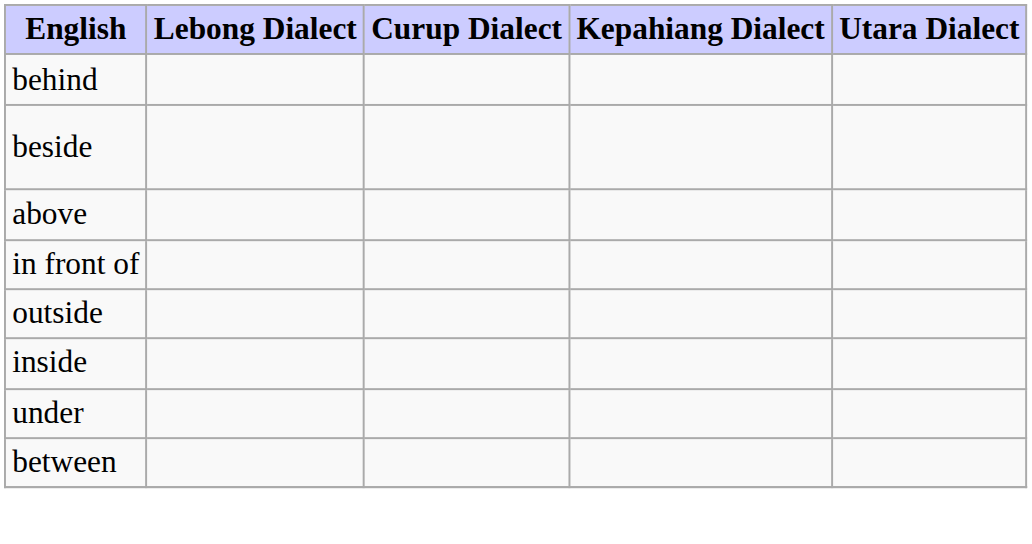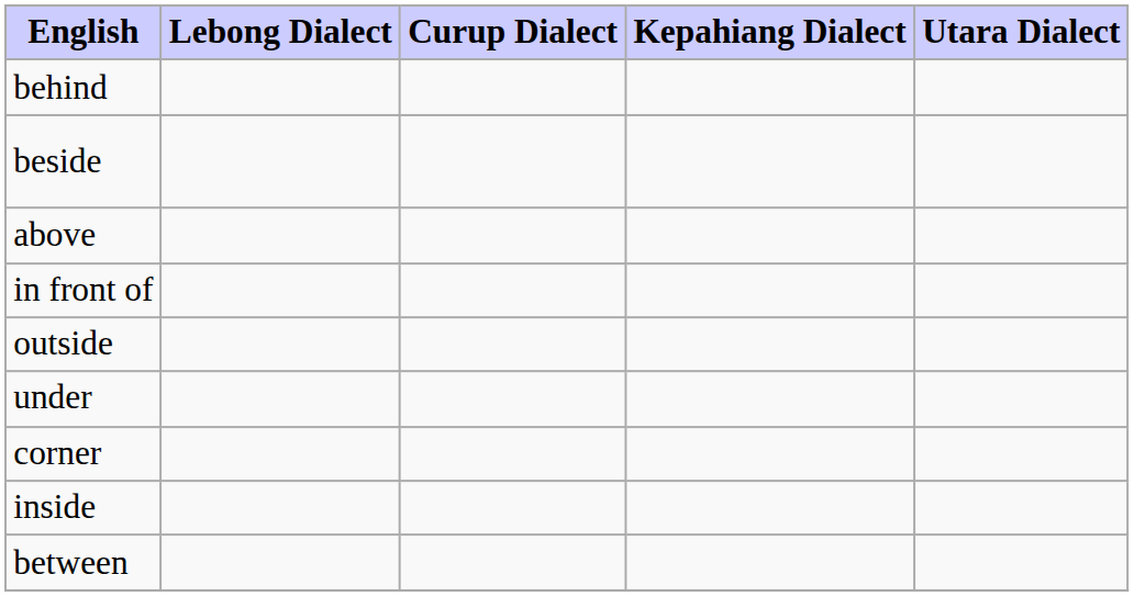rows swapped: inside <-> under
+ row: corner
